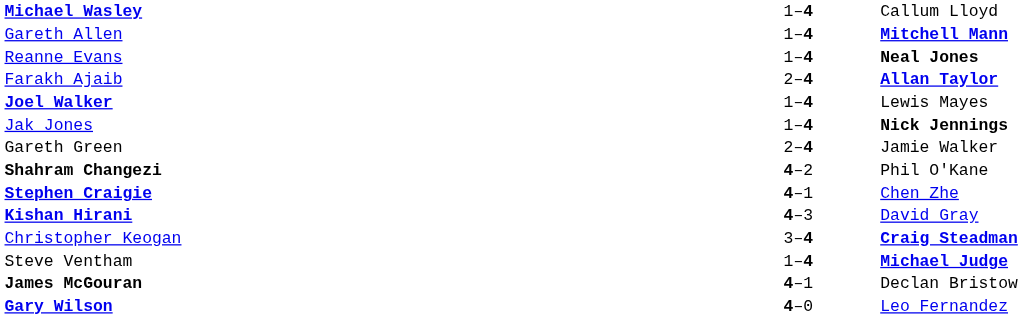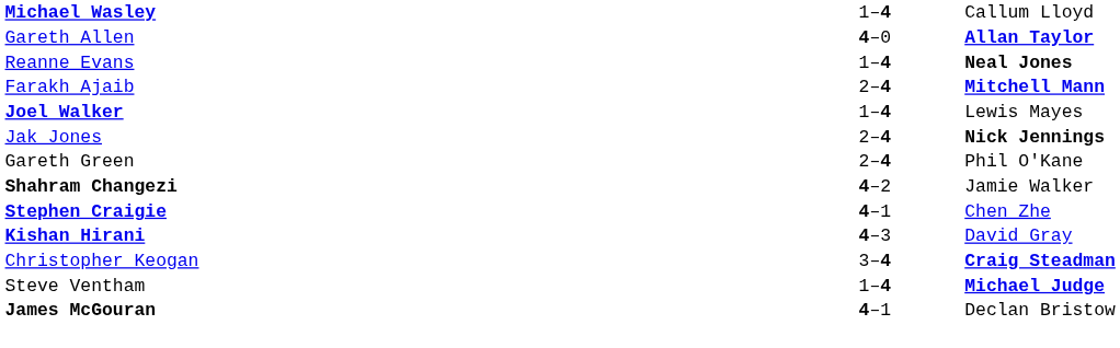Gareth Allen | column 2: 1–4 -> 4–0
Gareth Allen | column 3: Mitchell Mann -> Allan Taylor
Farakh Ajaib | column 3: Allan Taylor -> Mitchell Mann
Jak Jones | column 2: 1–4 -> 2–4
Gareth Green | column 3: Jamie Walker -> Phil O'Kane
Shahram Changezi | column 3: Phil O'Kane -> Jamie Walker
- row: Gary Wilson | 4–0 | Leo Fernandez
